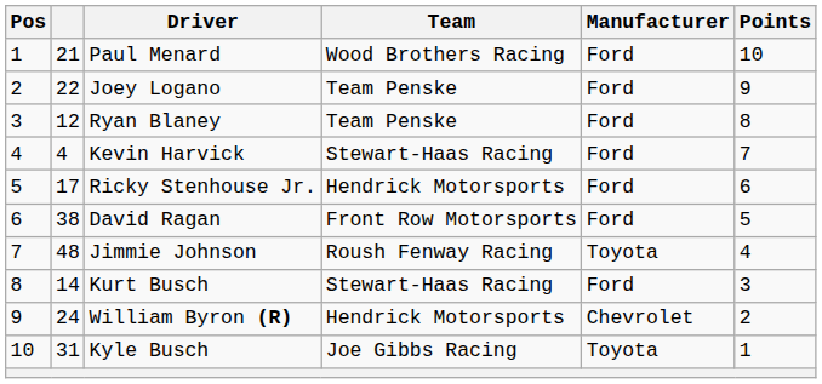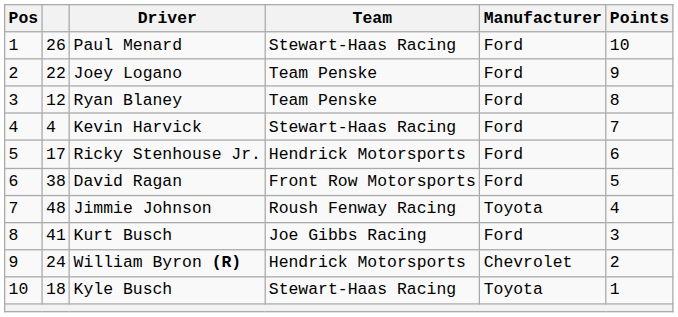Paul Menard | column 2: 21 -> 26
Paul Menard | Team: Wood Brothers Racing -> Stewart-Haas Racing
Kurt Busch | column 2: 14 -> 41
Kurt Busch | Team: Stewart-Haas Racing -> Joe Gibbs Racing
Kyle Busch | column 2: 31 -> 18
Kyle Busch | Team: Joe Gibbs Racing -> Stewart-Haas Racing
